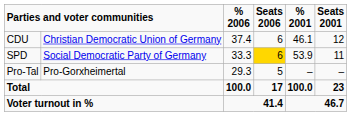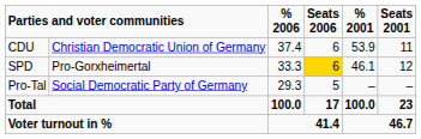CDU | % 2001: 46.1 -> 53.9
CDU | Seats 2001: 12 -> 11
SPD | column 2: Social Democratic Party of Germany -> Pro-Gorxheimertal
SPD | % 2001: 53.9 -> 46.1
SPD | Seats 2001: 11 -> 12
Pro-Tal | column 2: Pro-Gorxheimertal -> Social Democratic Party of Germany
